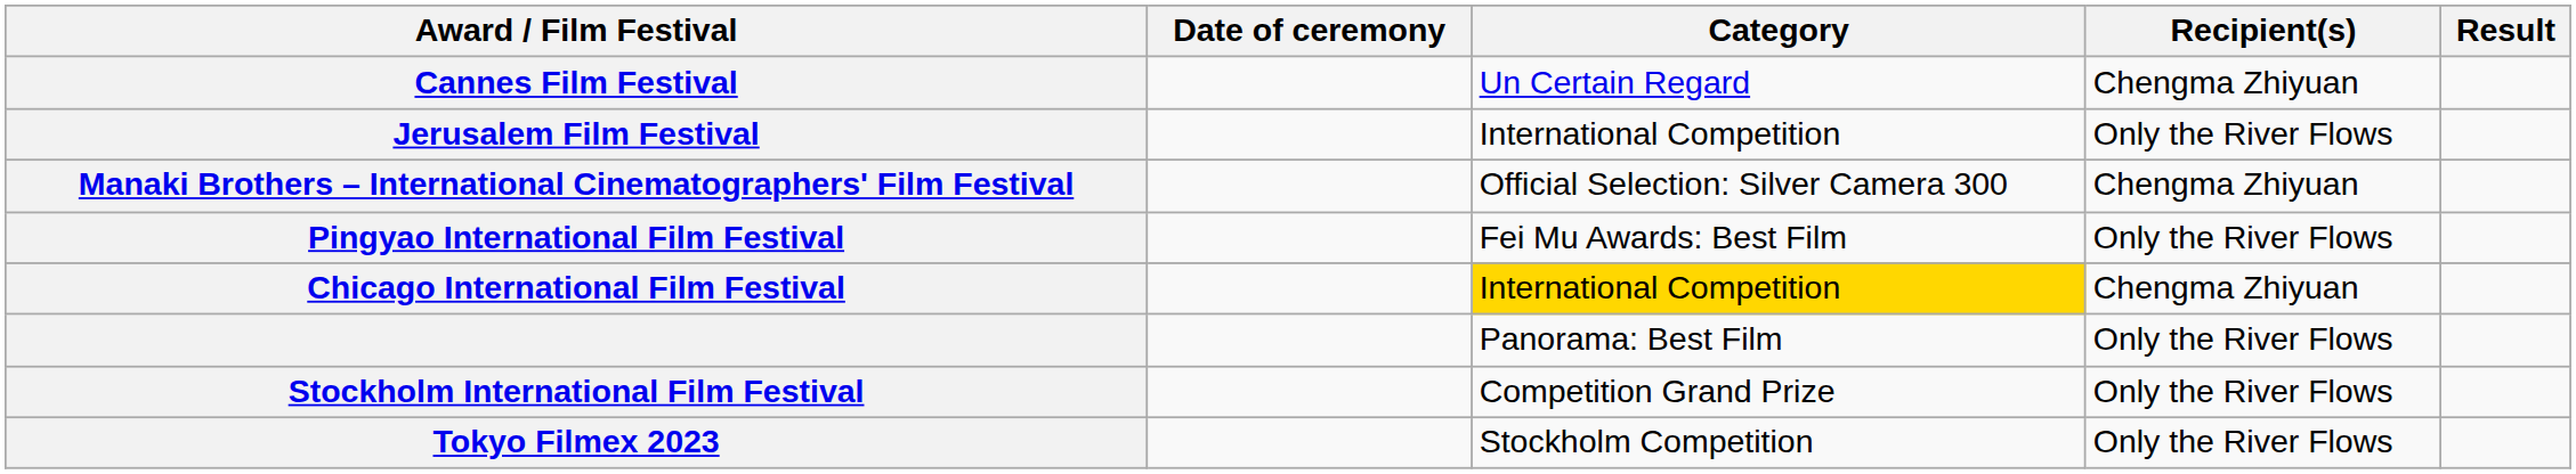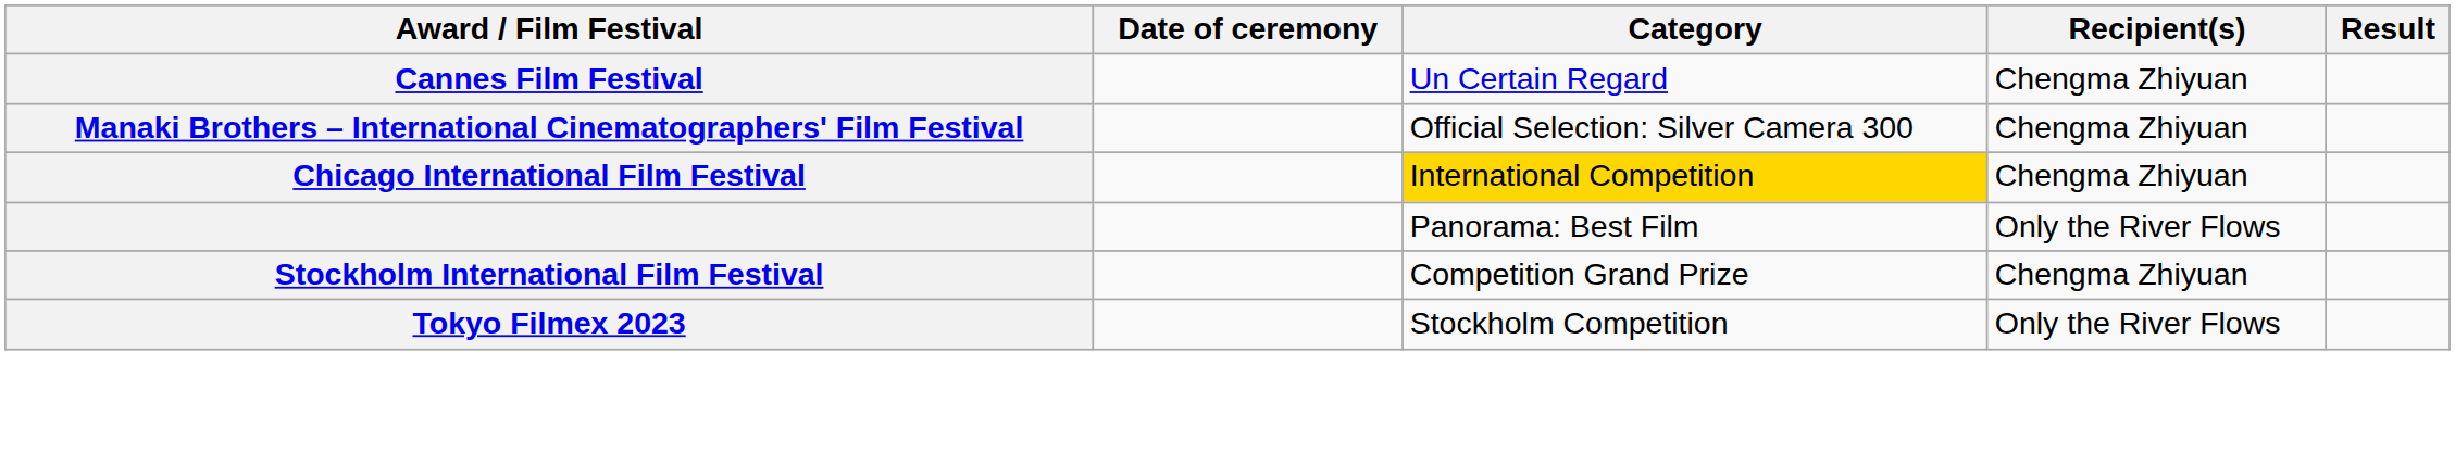- row: Jerusalem Film Festival | International Competition | Only the River Flows
- row: Pingyao International Film Festival | Fei Mu Awards: Best Film | Only the River Flows
Stockholm International Film Festival | Recipient(s): Only the River Flows -> Chengma Zhiyuan
